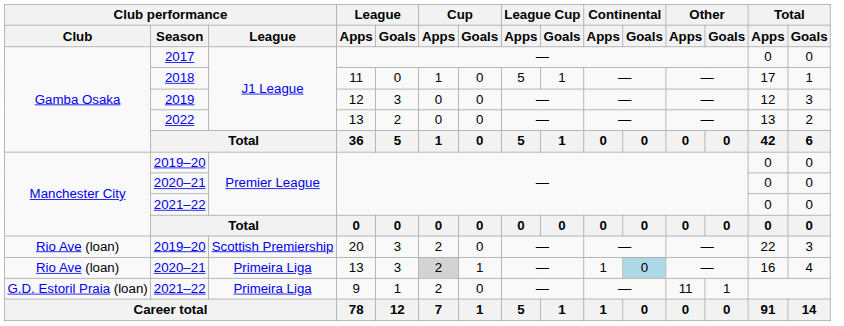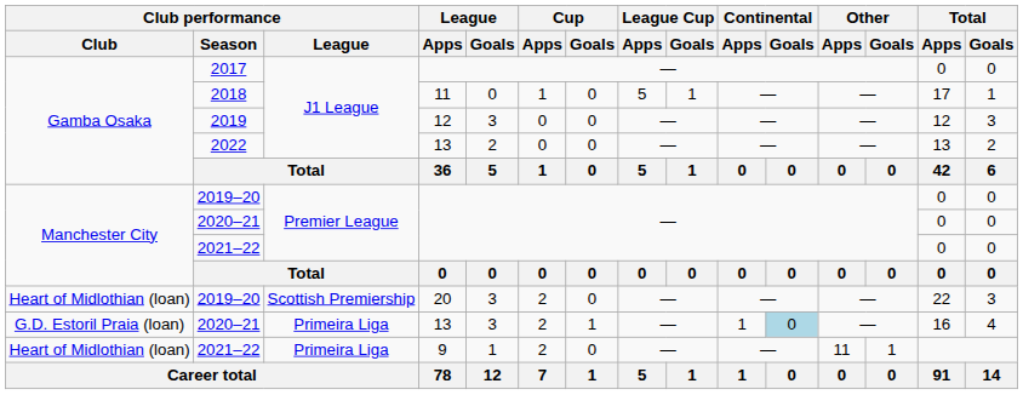2019–20 / 20 | Club performance / Club: Rio Ave (loan) -> Heart of Midlothian (loan)
2020–21 / 13 | Club performance / Club: Rio Ave (loan) -> G.D. Estoril Praia (loan)
2020–21 / 13 | Cup / Apps: lightgrey background -> no background
2021–22 / 9 | Club performance / Club: G.D. Estoril Praia (loan) -> Heart of Midlothian (loan)
